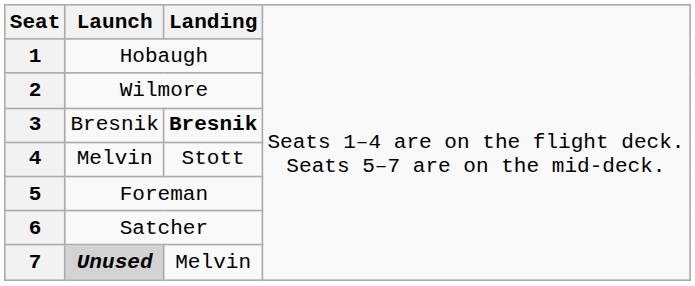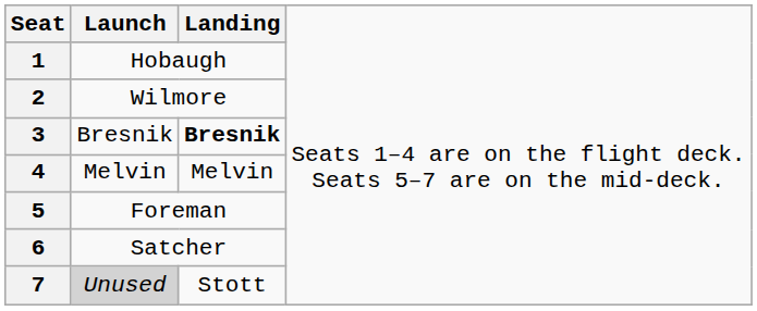4 | column 3: Stott -> Melvin
7 | column 2: bold -> normal
7 | column 3: Melvin -> Stott
